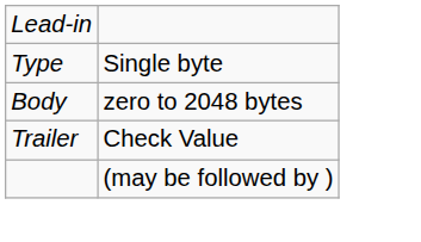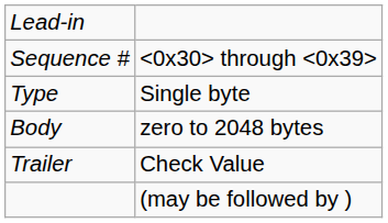+ row: Sequence # | through
